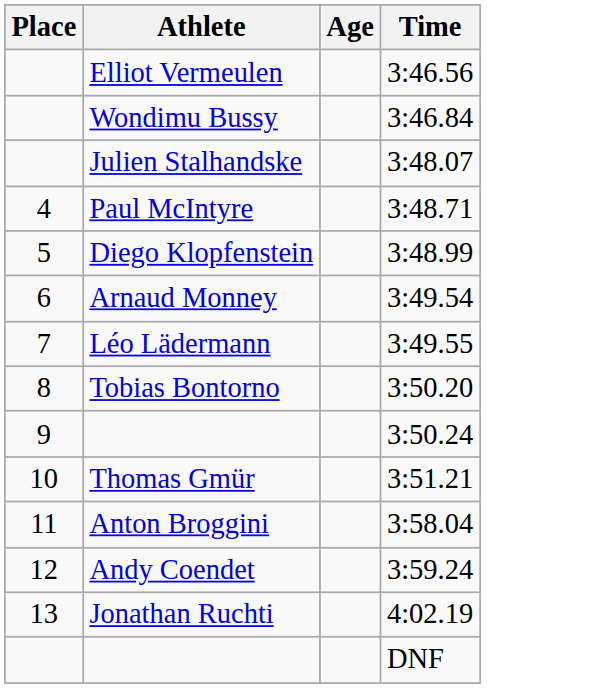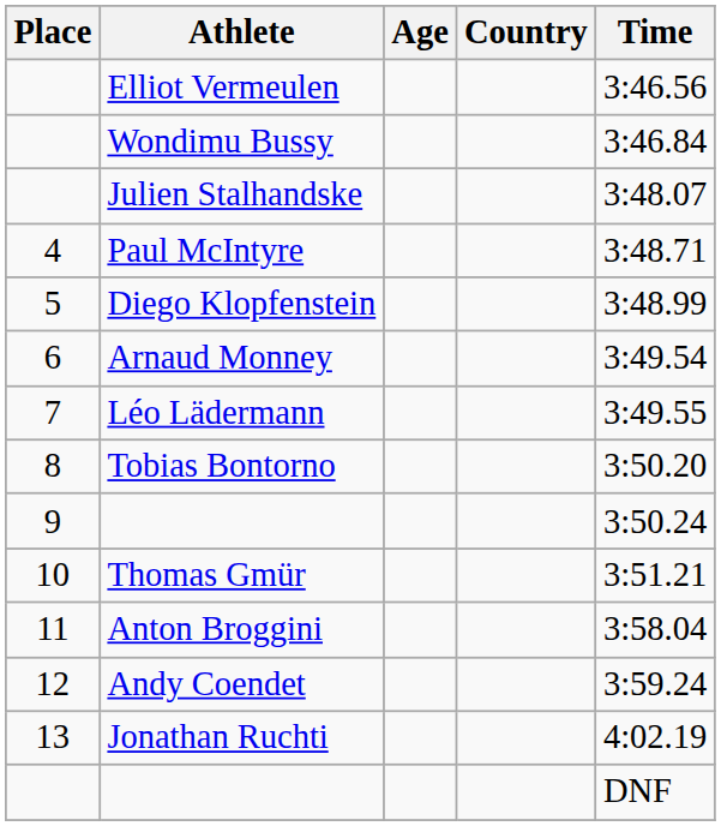+ column: Country
